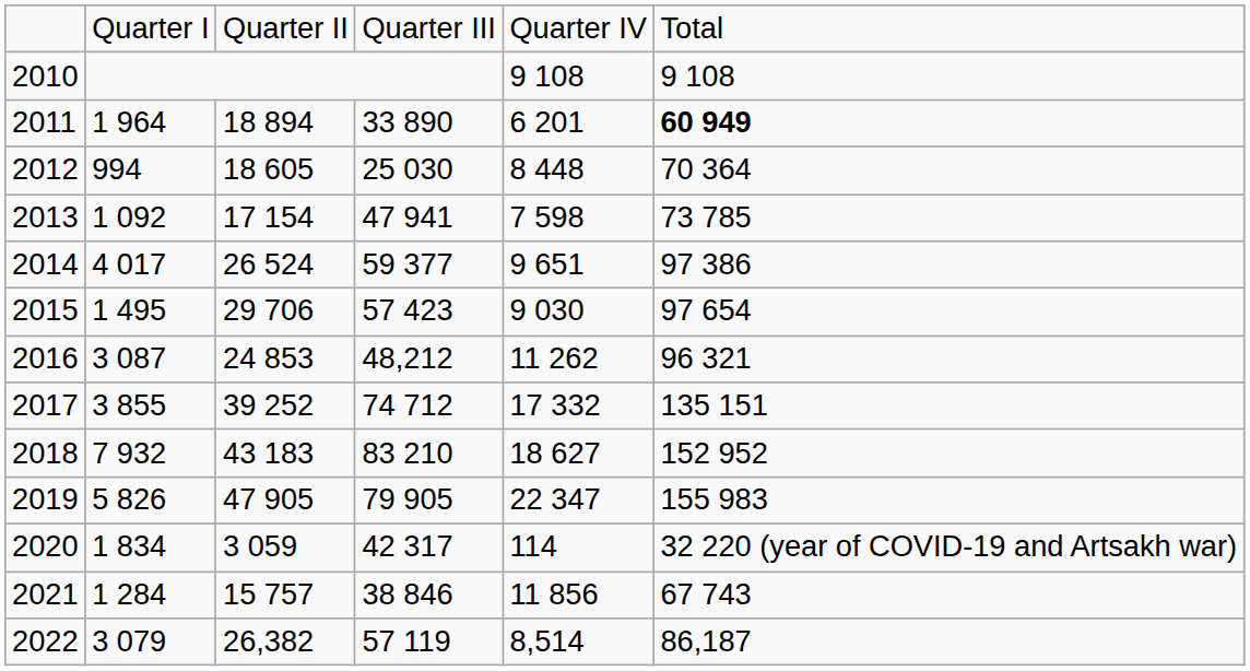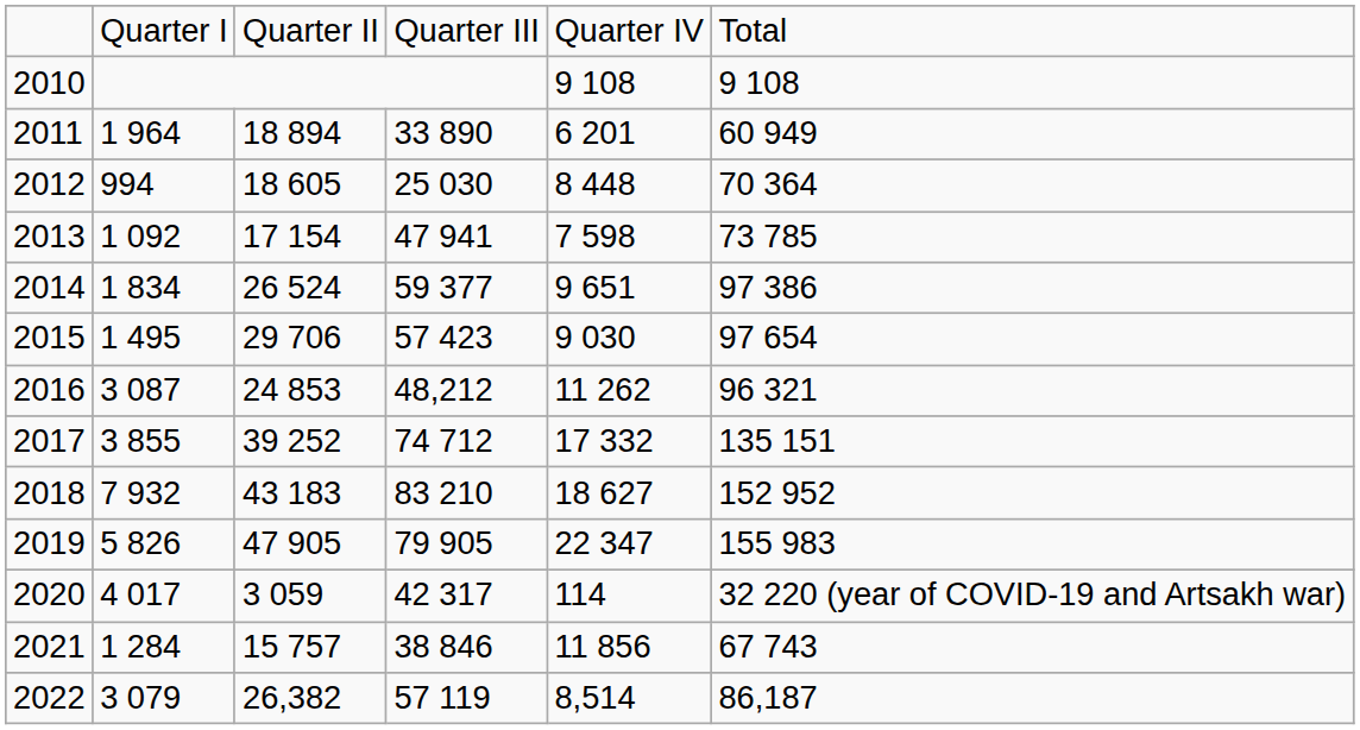2011 | column 6: bold -> normal
2014 | column 2: 4 017 -> 1 834
2020 | column 2: 1 834 -> 4 017
